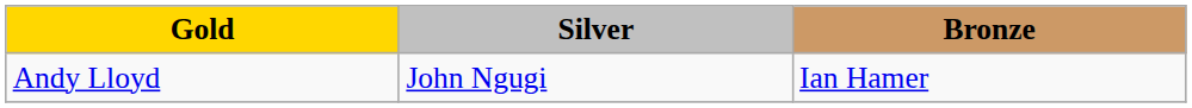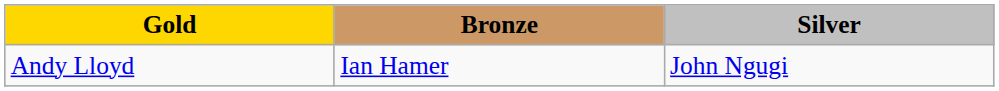columns swapped: Silver <-> Bronze
